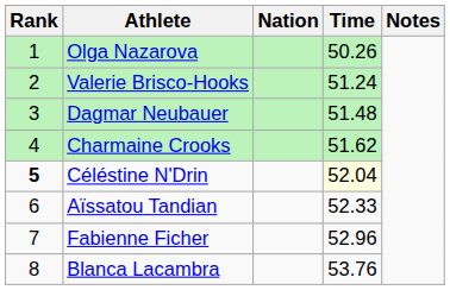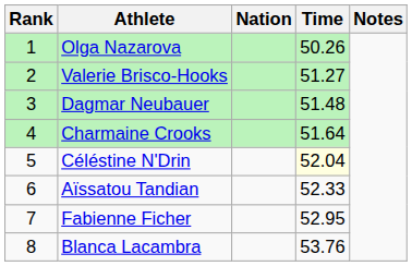Valerie Brisco-Hooks | Time: 51.24 -> 51.27
Charmaine Crooks | Time: 51.62 -> 51.64
Céléstine N'Drin | Rank: bold -> normal
Fabienne Ficher | Time: 52.96 -> 52.95
